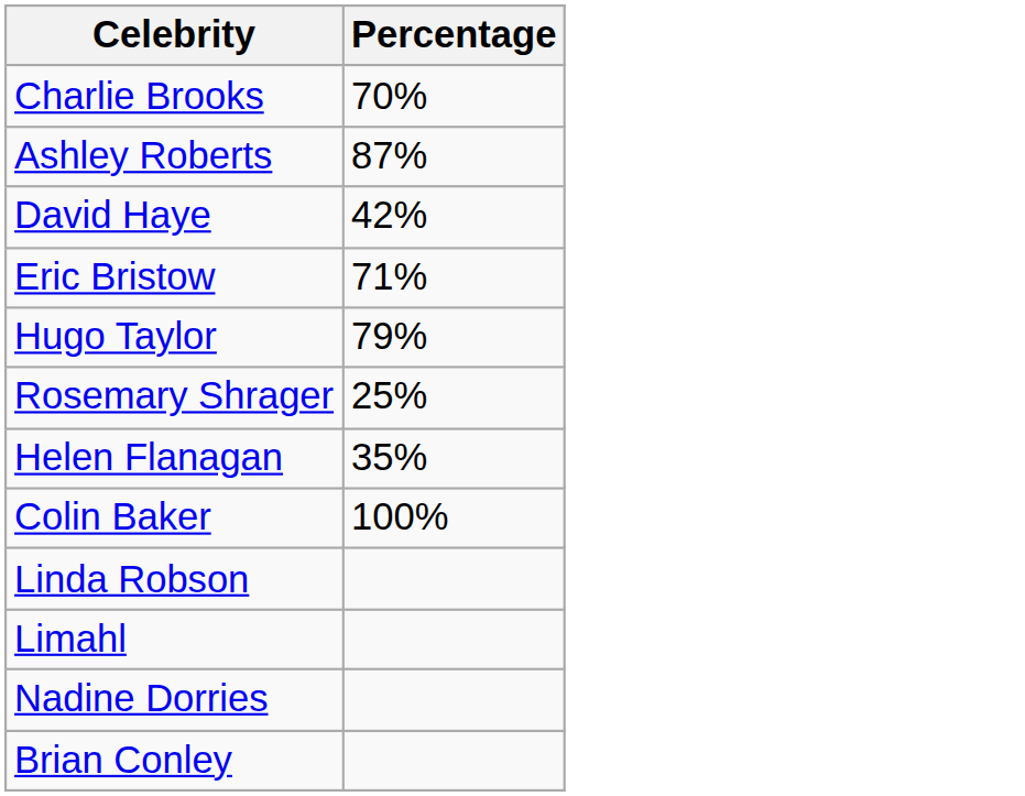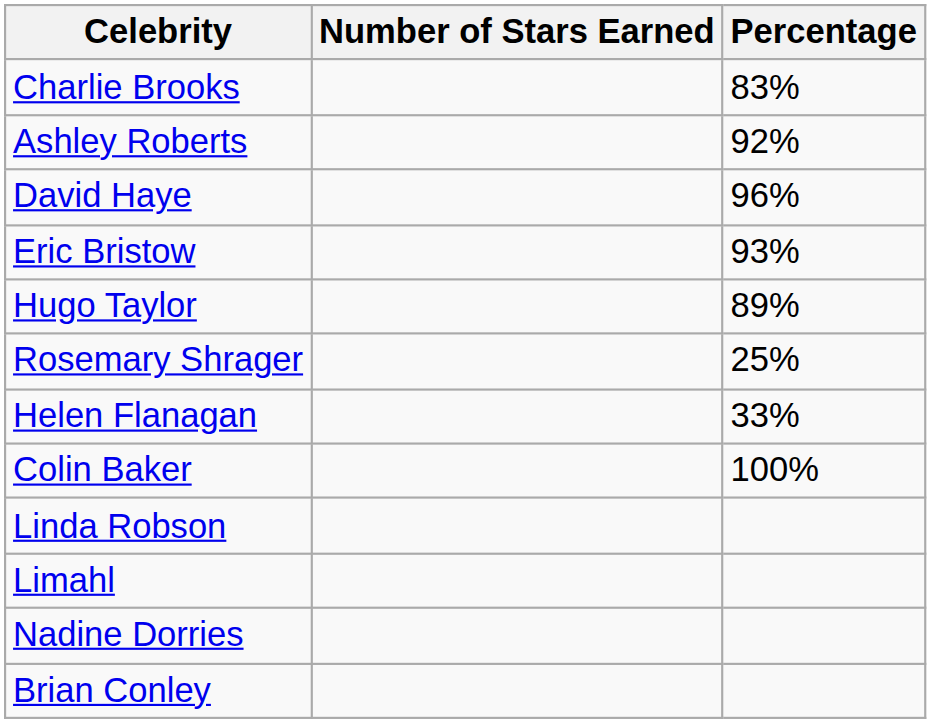+ column: Number of Stars Earned
Charlie Brooks | Percentage: 70% -> 83%
Ashley Roberts | Percentage: 87% -> 92%
David Haye | Percentage: 42% -> 96%
Eric Bristow | Percentage: 71% -> 93%
Hugo Taylor | Percentage: 79% -> 89%
Helen Flanagan | Percentage: 35% -> 33%
